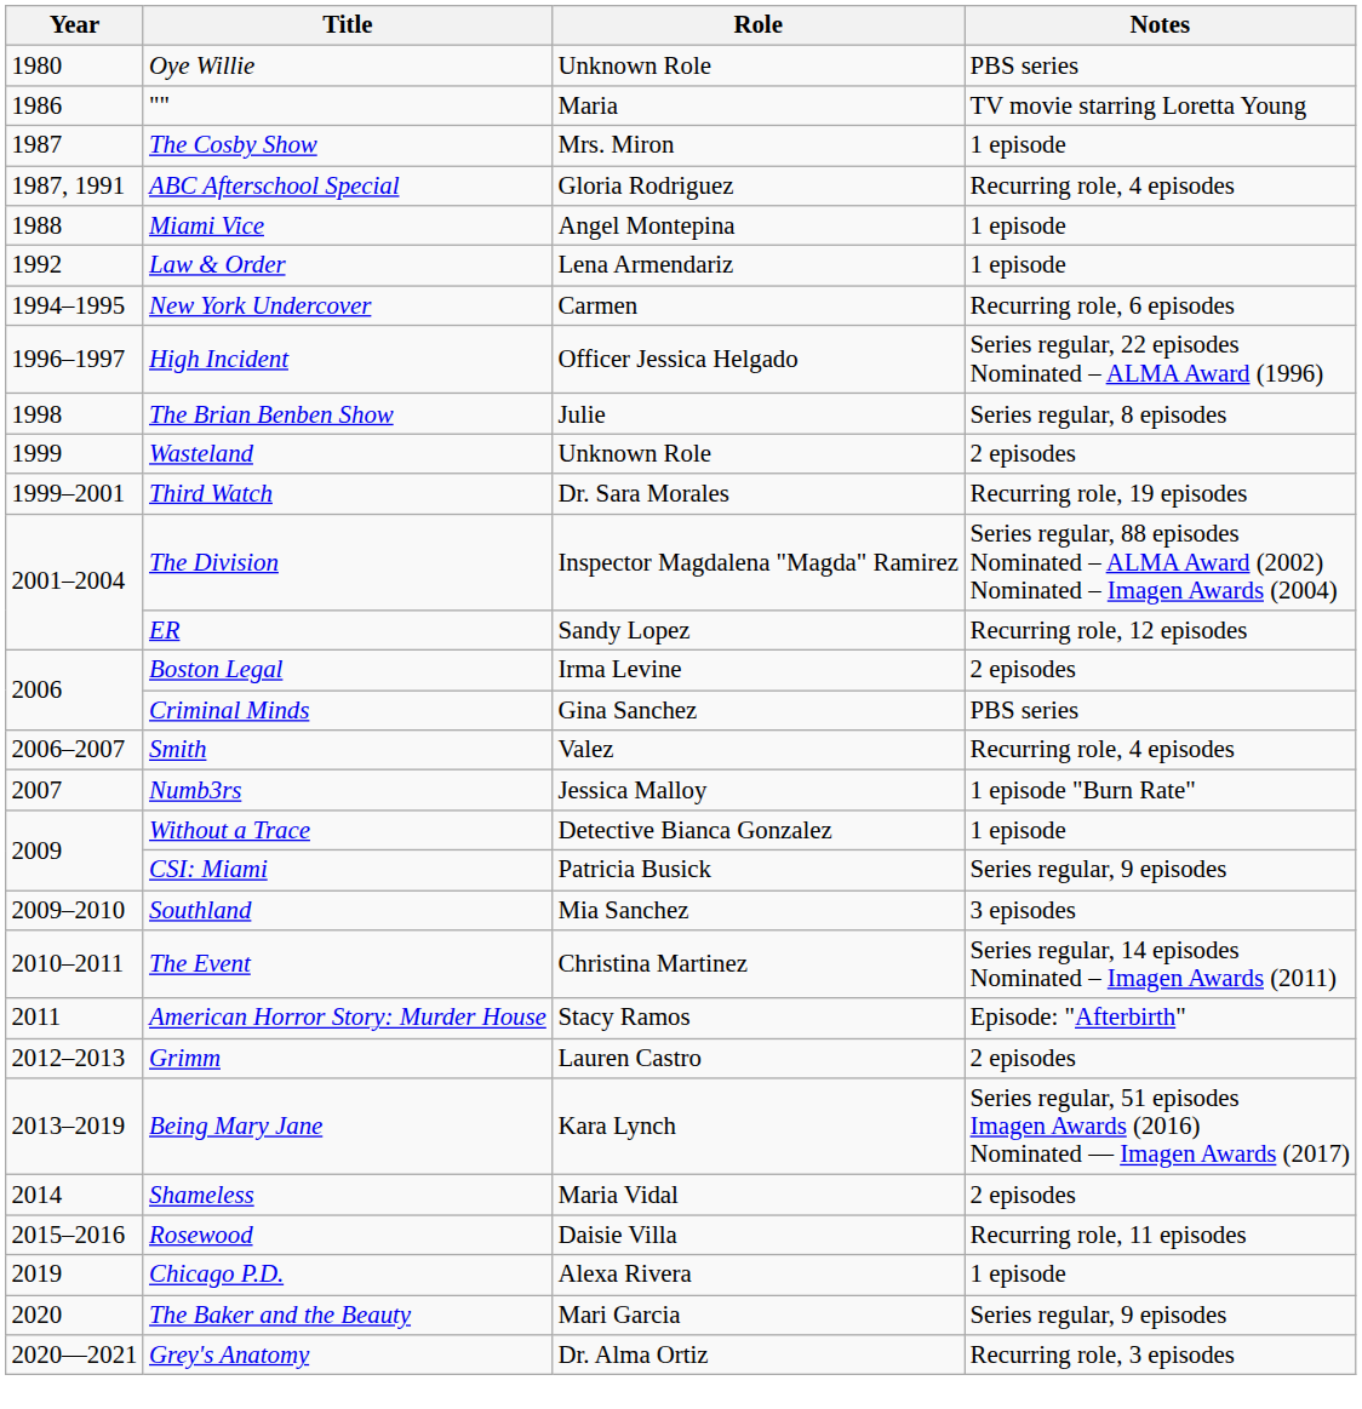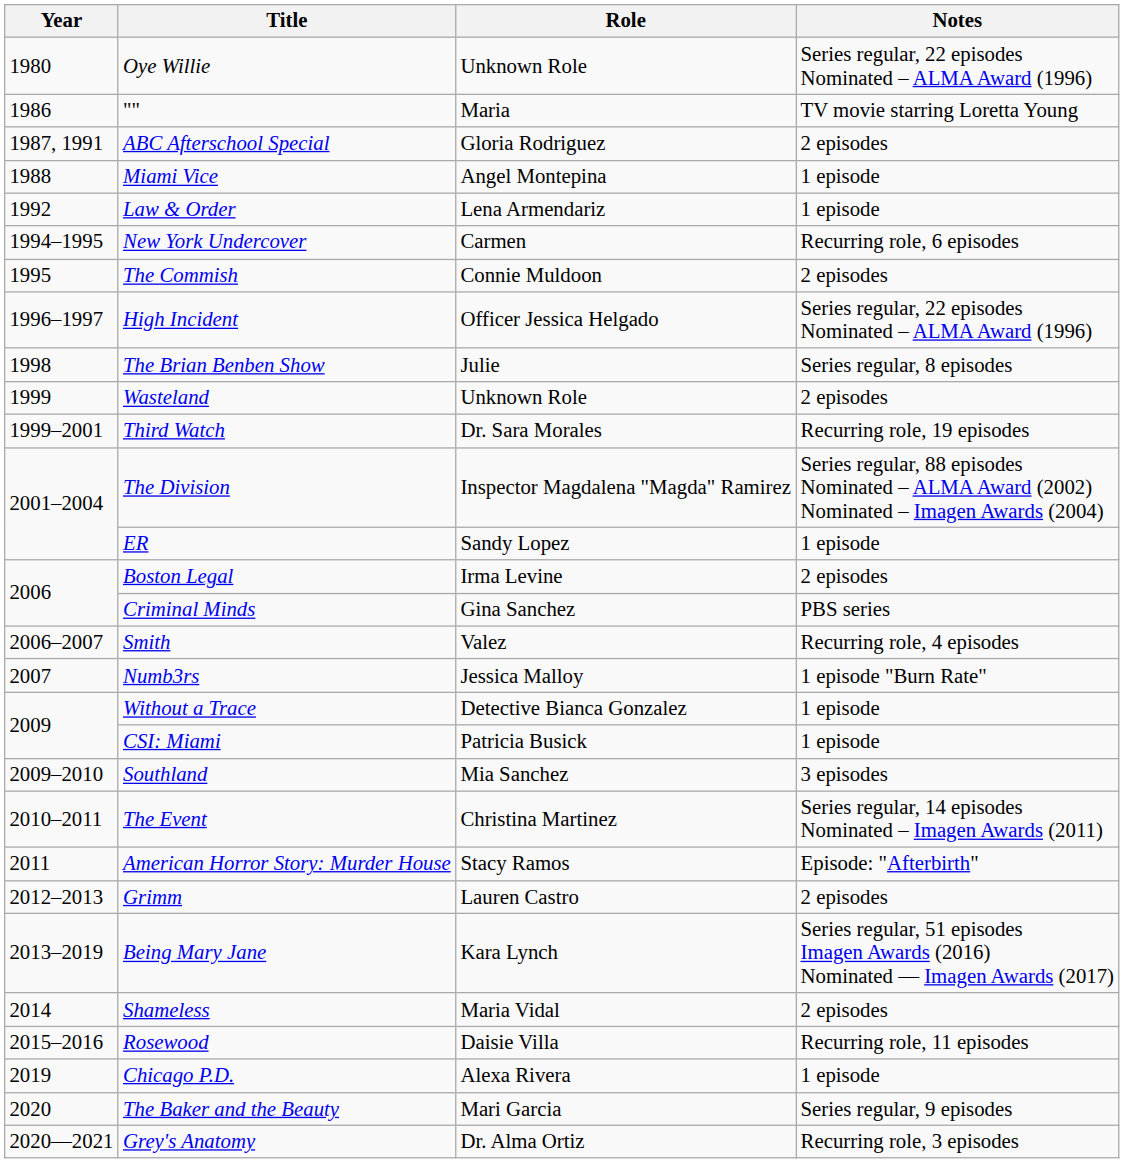Oye Willie | Notes: PBS series -> Series regular, 22 episodes Nominated – ALMA Award (1996)
- row: 1987 | The Cosby Show | Mrs. Miron | 1 episode
ABC Afterschool Special | Notes: Recurring role, 4 episodes -> 2 episodes
+ row: 1995 | The Commish | Connie Muldoon | 2 episodes
ER | Notes: Recurring role, 12 episodes -> 1 episode
CSI: Miami | Notes: Series regular, 9 episodes -> 1 episode
